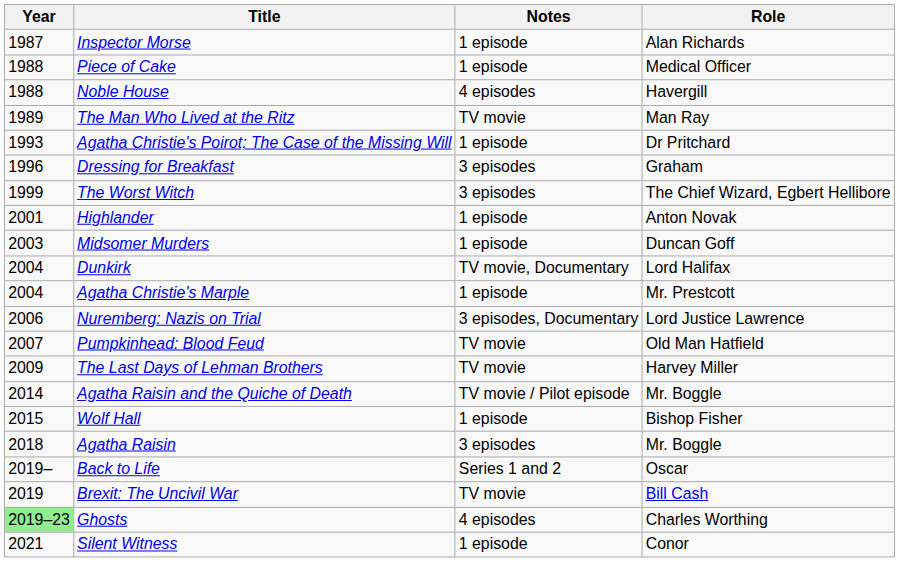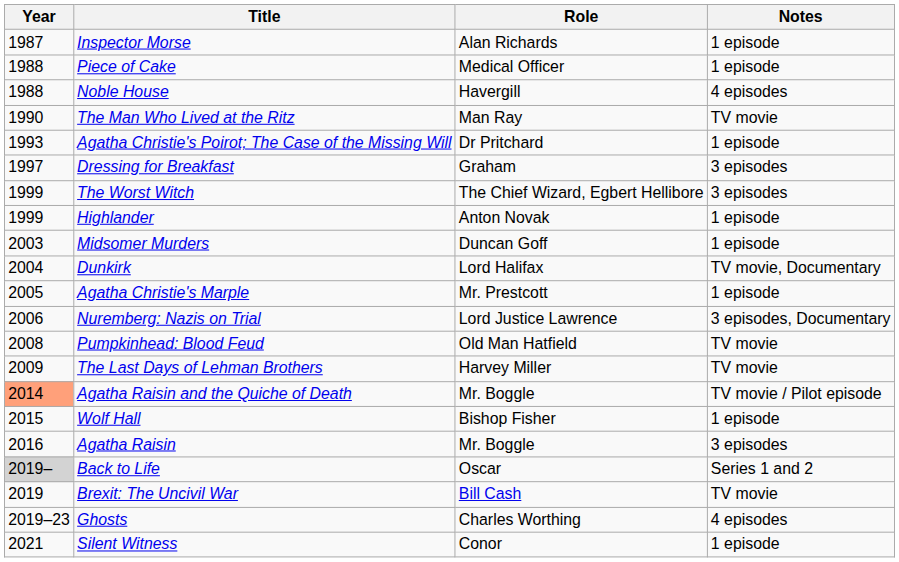columns swapped: Role <-> Notes
The Man Who Lived at the Ritz | Year: 1989 -> 1990
Dressing for Breakfast | Year: 1996 -> 1997
Highlander | Year: 2001 -> 1999
Agatha Christie's Marple | Year: 2004 -> 2005
Pumpkinhead: Blood Feud | Year: 2007 -> 2008
Agatha Raisin and the Quiche of Death | Year: no background -> lightsalmon background
Agatha Raisin | Year: 2018 -> 2016
Back to Life | Year: no background -> lightgrey background
Ghosts | Year: lightgreen background -> no background
